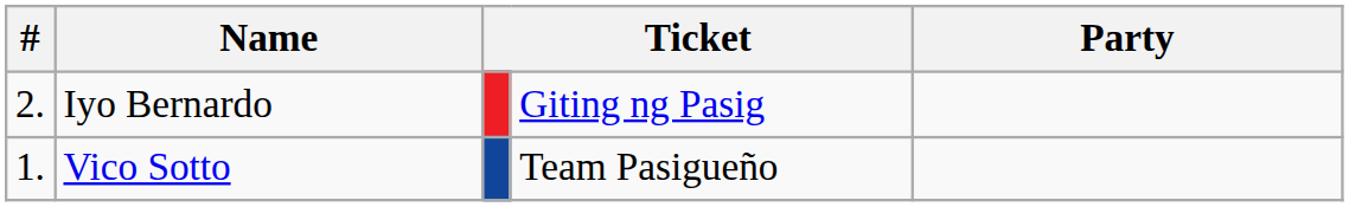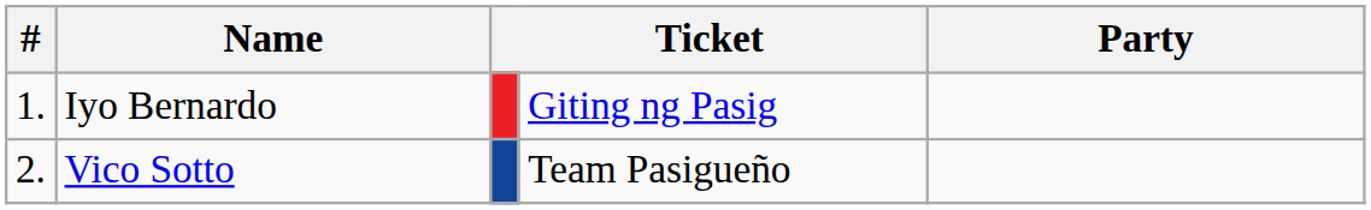Iyo Bernardo | #: 2. -> 1.
Vico Sotto | #: 1. -> 2.
